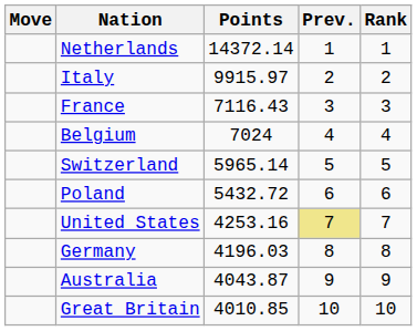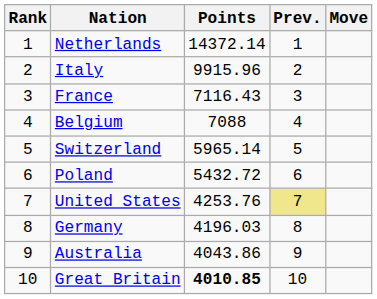columns swapped: Rank <-> Move
Italy | Points: 9915.97 -> 9915.96
Belgium | Points: 7024 -> 7088
United States | Points: 4253.16 -> 4253.76
Australia | Points: 4043.87 -> 4043.86
Great Britain | Points: normal -> bold
